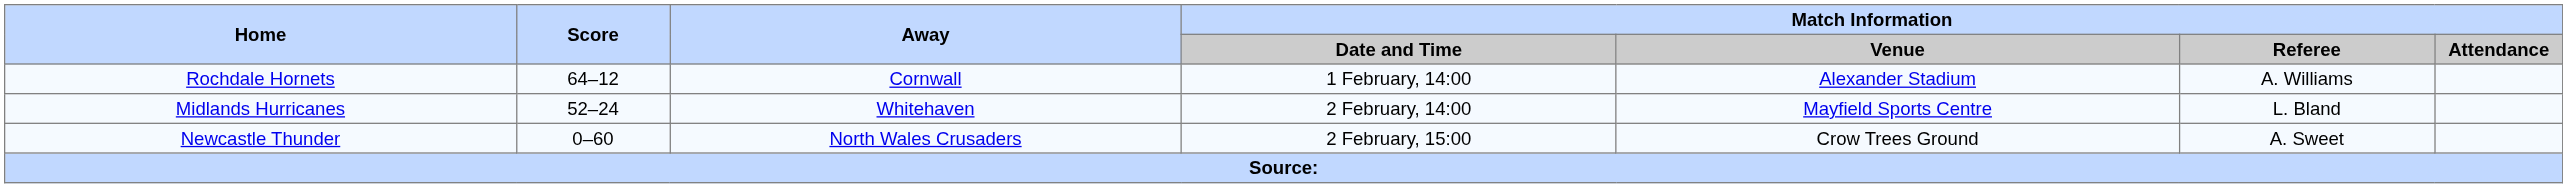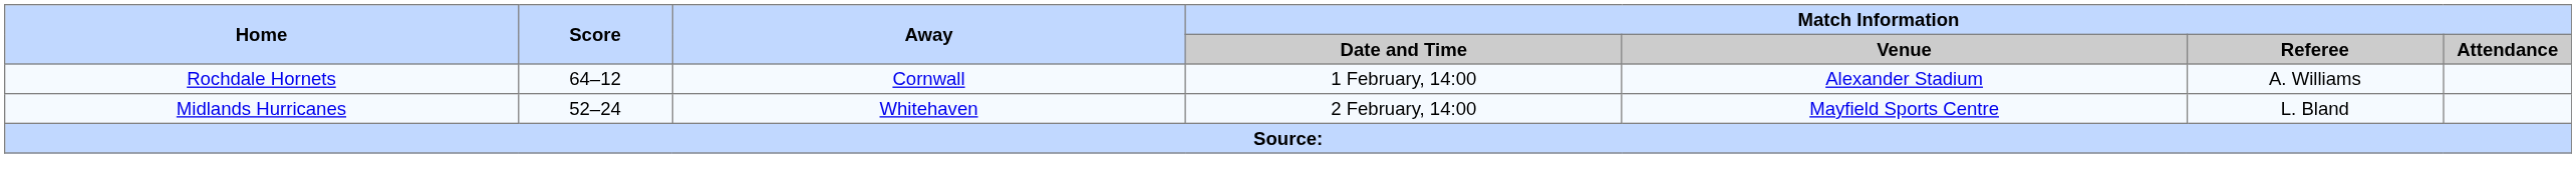- row: Newcastle Thunder | 0–60 | North Wales Crusaders | 2 February, 15:00 | Crow Trees Ground | A. Sweet
